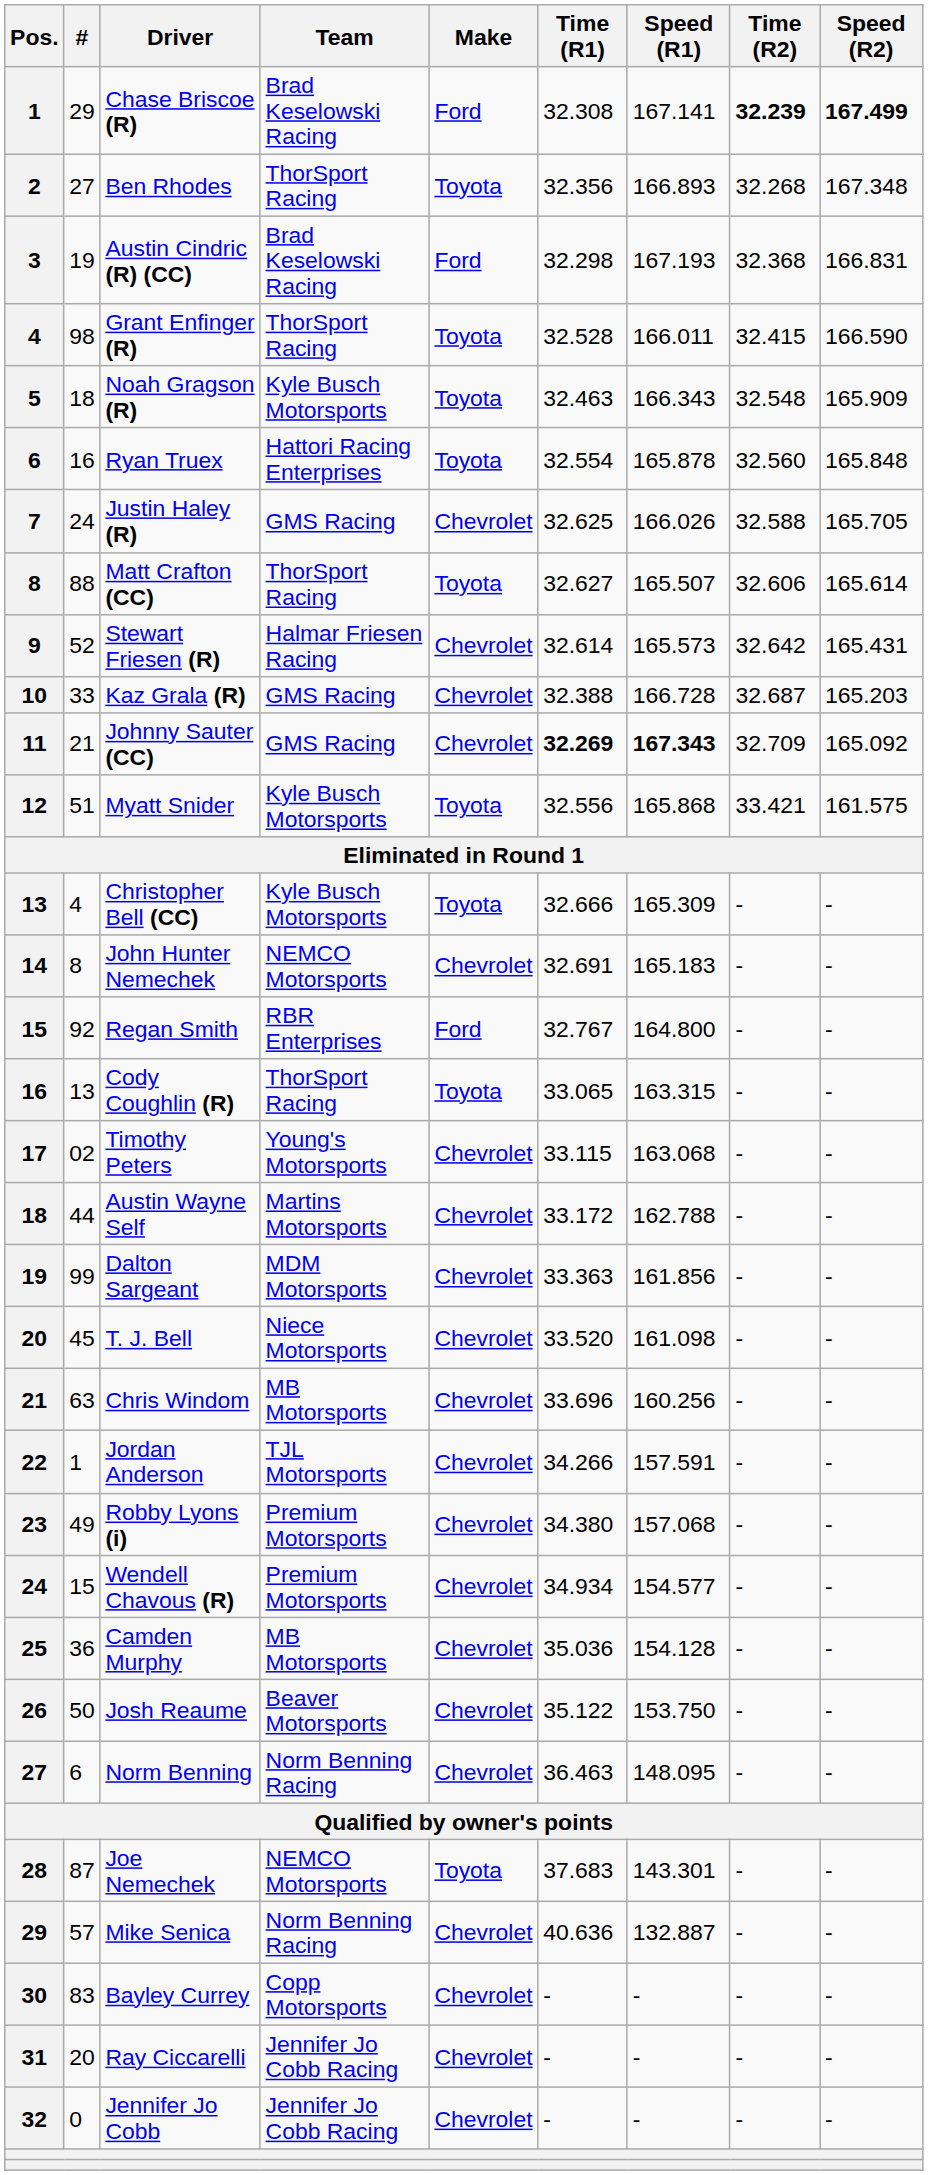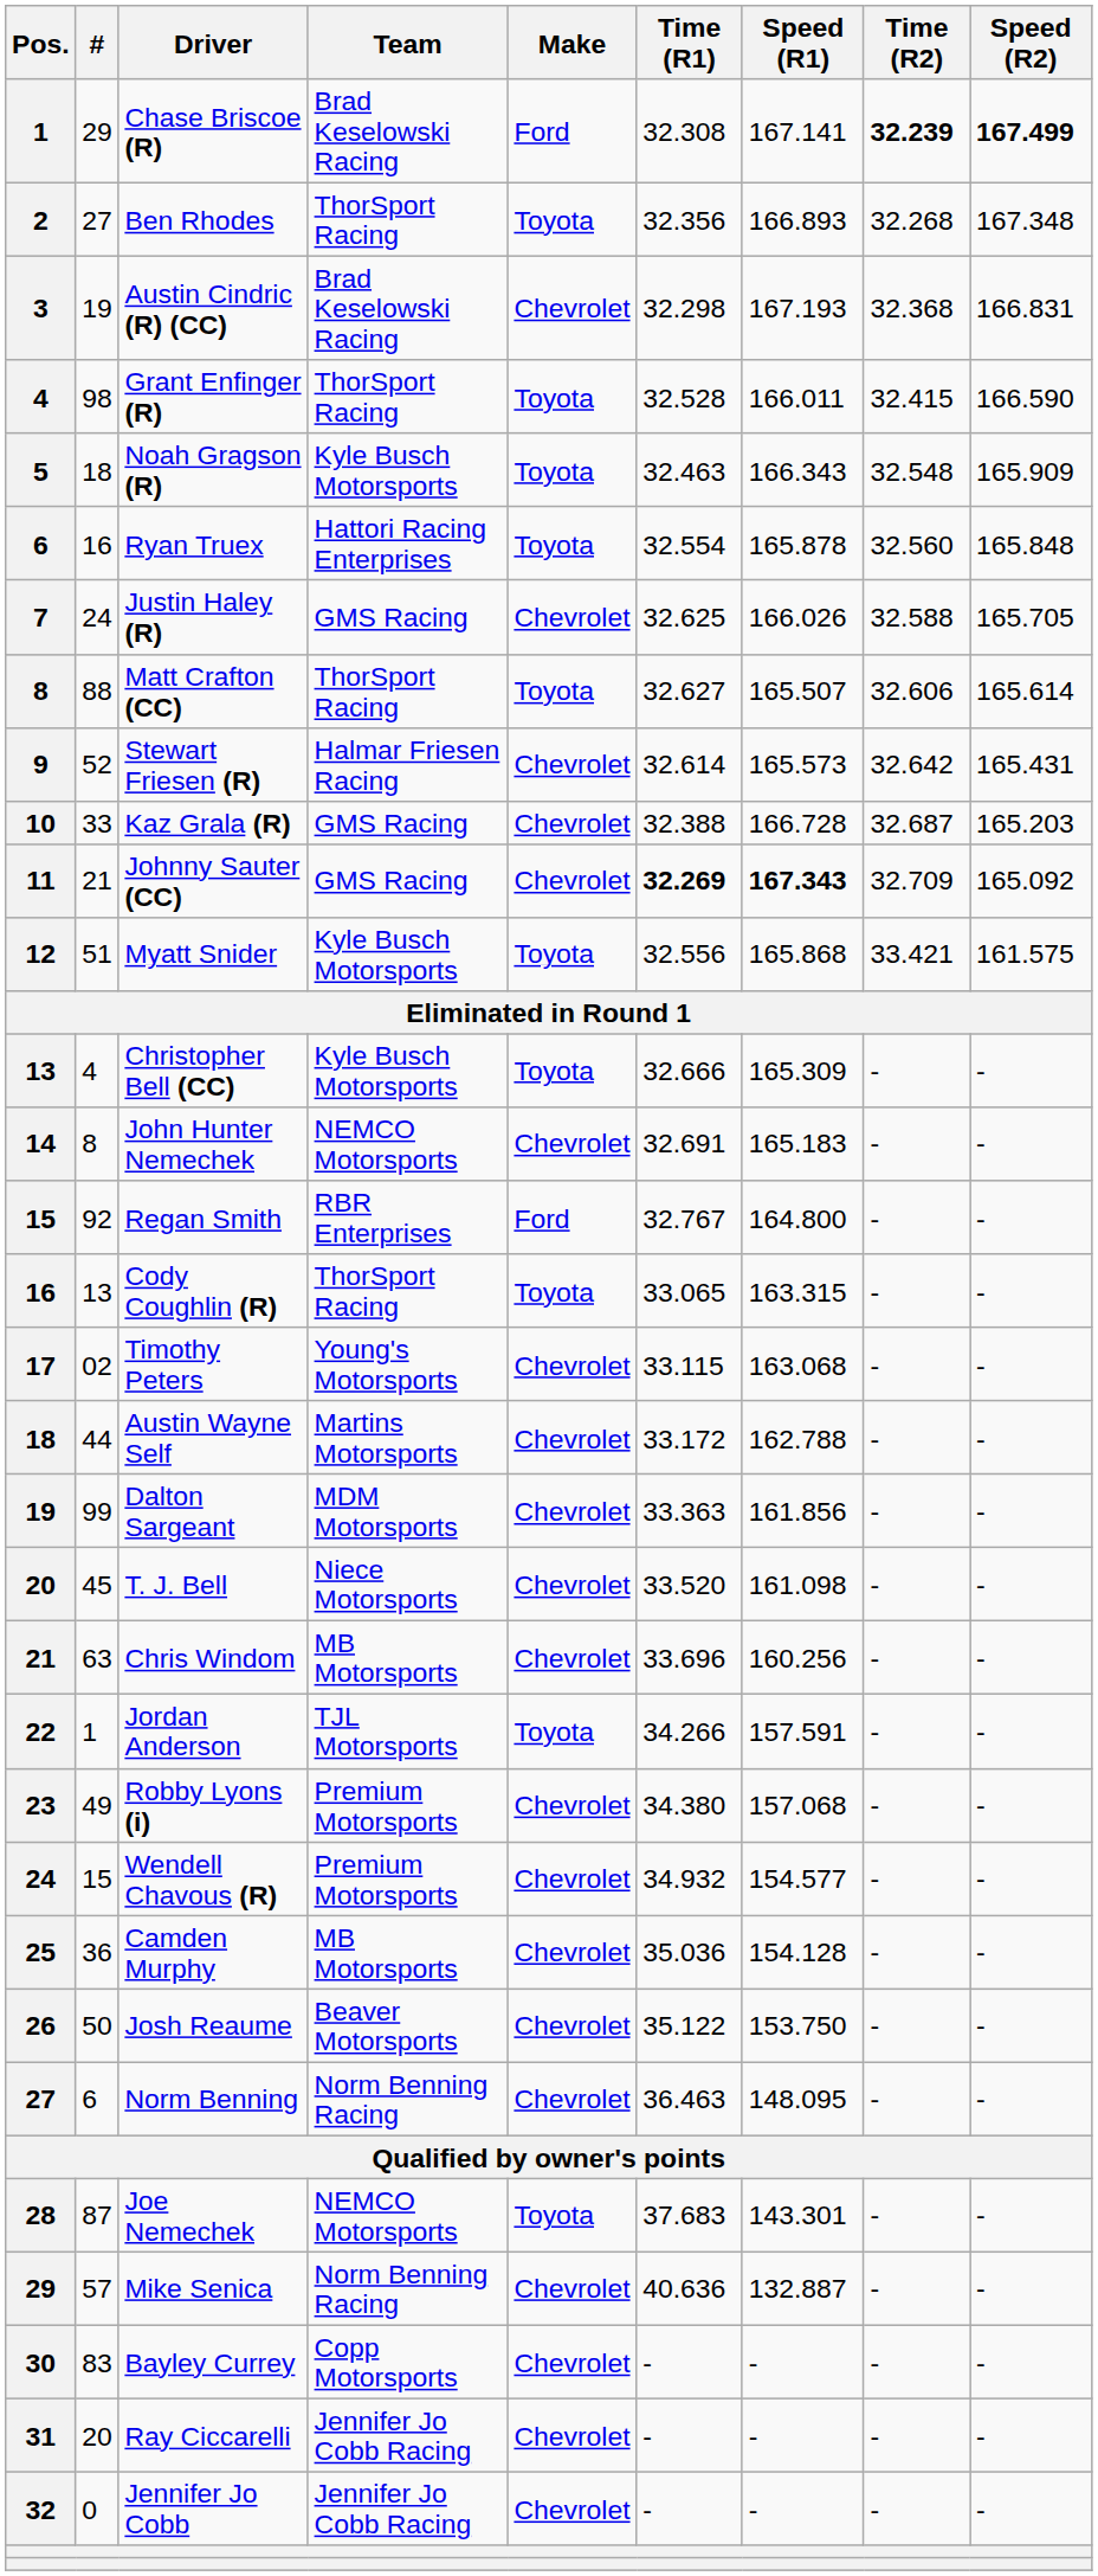Austin Cindric (R) (CC) | Make: Ford -> Chevrolet
Jordan Anderson | Make: Chevrolet -> Toyota
Wendell Chavous (R) | Time (R1): 34.934 -> 34.932
